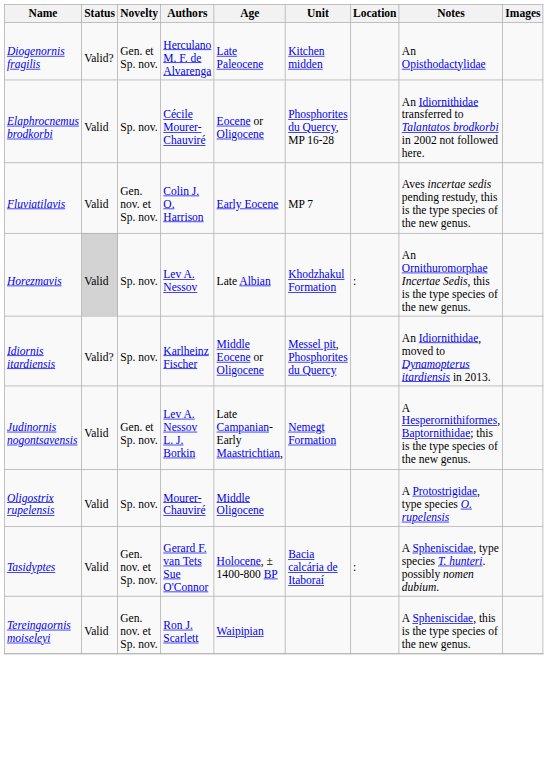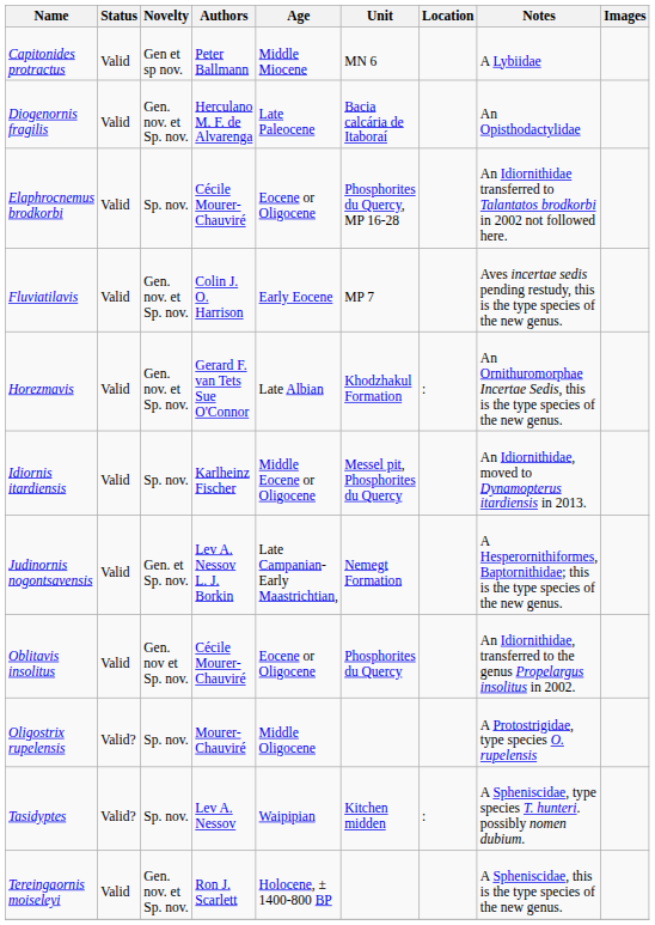+ row: Capitonides protractus | Valid | Gen et sp nov. | Peter Ballmann | Middle Miocene | MN 6 | A Lybiidae
Diogenornis fragilis | Status: Valid? -> Valid
Diogenornis fragilis | Novelty: Gen. et Sp. nov. -> Gen. nov. et Sp. nov.
Diogenornis fragilis | Unit: Kitchen midden -> Bacia calcária de Itaboraí
Horezmavis | Status: lightgrey background -> no background
Horezmavis | Novelty: Sp. nov. -> Gen. nov. et Sp. nov.
Horezmavis | Authors: Lev A. Nessov -> Gerard F. van Tets Sue O'Connor
Idiornis itardiensis | Status: Valid? -> Valid
+ row: Oblitavis insolitus | Valid | Gen. nov et Sp. nov. | Cécile Mourer-Chauviré | Eocene or Oligocene | Phosphorites du Quercy | An Idiornithidae, transferred to the genus Propelargus insolitus in 2002.
Oligostrix rupelensis | Status: Valid -> Valid?
Tasidyptes | Status: Valid -> Valid?
Tasidyptes | Novelty: Gen. nov. et Sp. nov. -> Sp. nov.
Tasidyptes | Authors: Gerard F. van Tets Sue O'Connor -> Lev A. Nessov
Tasidyptes | Age: Holocene, ± 1400-800 BP -> Waipipian
Tasidyptes | Unit: Bacia calcária de Itaboraí -> Kitchen midden
Tereingaornis moiseleyi | Age: Waipipian -> Holocene, ± 1400-800 BP
